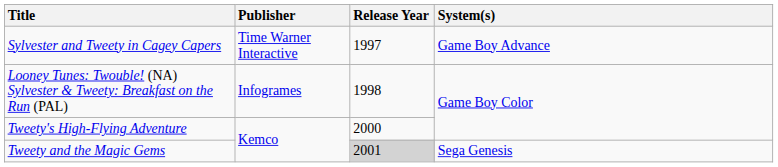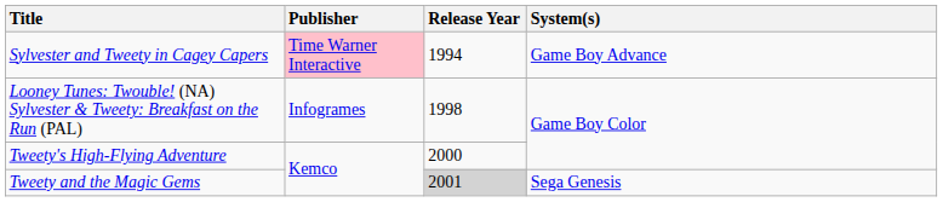Sylvester and Tweety in Cagey Capers | Publisher: no background -> pink background
Sylvester and Tweety in Cagey Capers | Release Year: 1997 -> 1994
